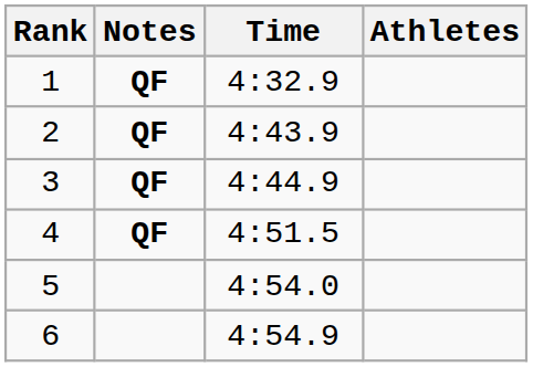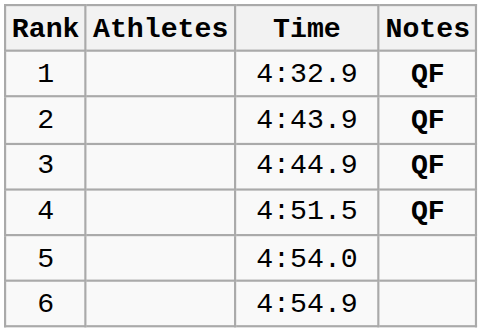columns swapped: Athletes <-> Notes
